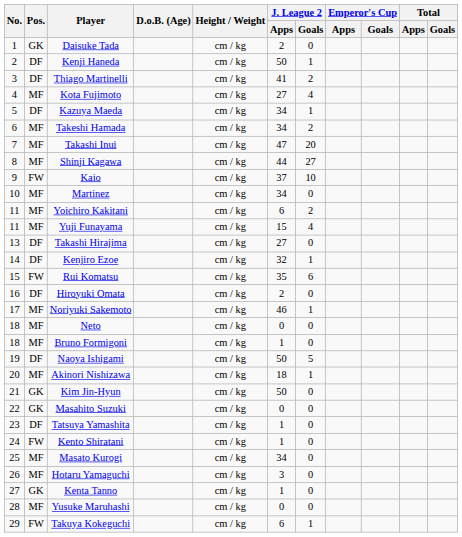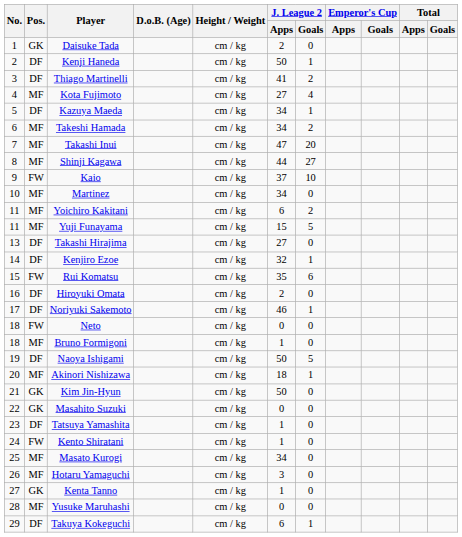Yuji Funayama | J. League 2 / Goals: 4 -> 5
Noriyuki Sakemoto | Pos.: MF -> DF
Neto | Pos.: MF -> FW
Takuya Kokeguchi | Pos.: FW -> DF
